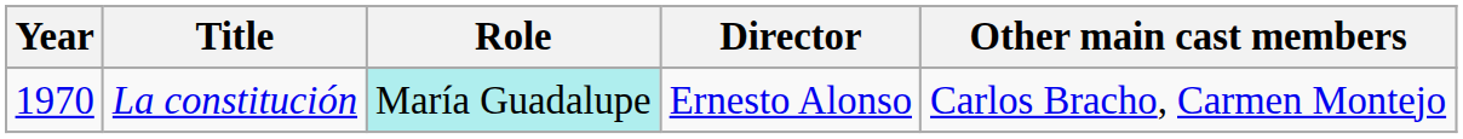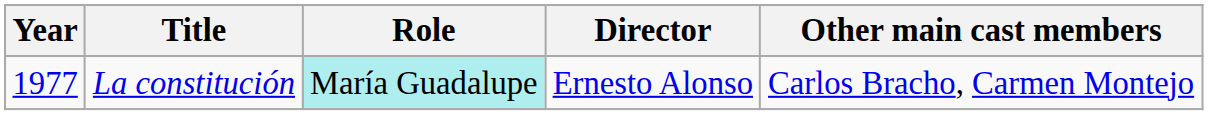La constitución | Year: 1970 -> 1977
